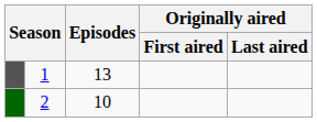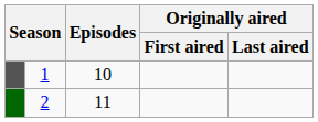1 | Episodes: 13 -> 10
2 | Episodes: 10 -> 11
